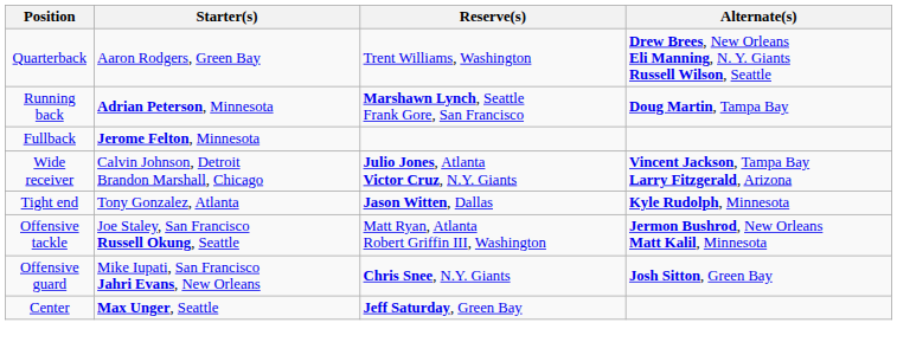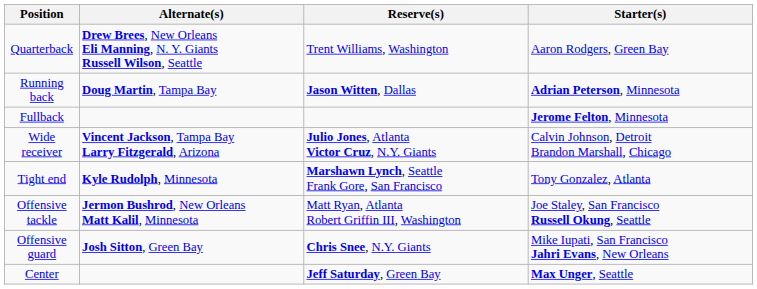columns swapped: Starter(s) <-> Alternate(s)
Running back | Reserve(s): Marshawn Lynch, Seattle Frank Gore, San Francisco -> Jason Witten, Dallas
Tight end | Reserve(s): Jason Witten, Dallas -> Marshawn Lynch, Seattle Frank Gore, San Francisco
